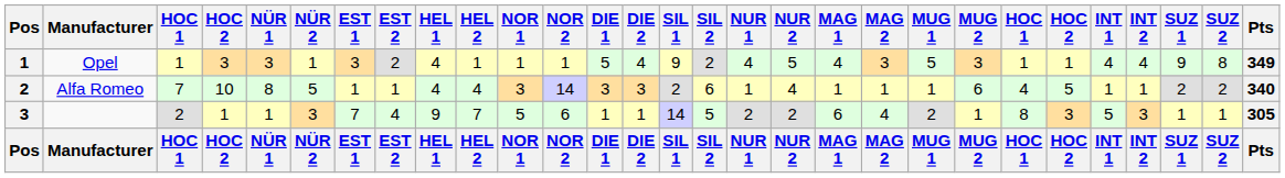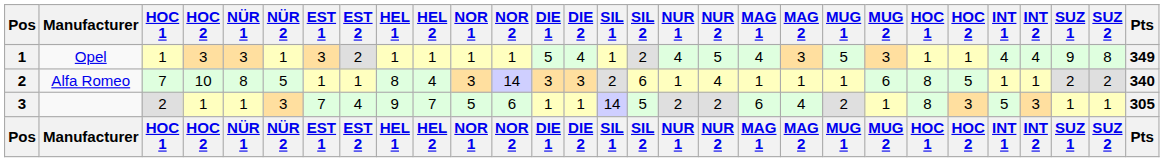Opel | HEL 1: 4 -> 1
Opel | SIL 1: 9 -> 1
Alfa Romeo | HEL 1: 4 -> 8
Alfa Romeo | column 23: 4 -> 8
